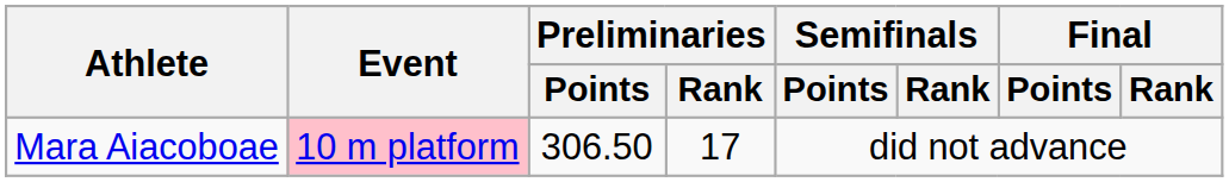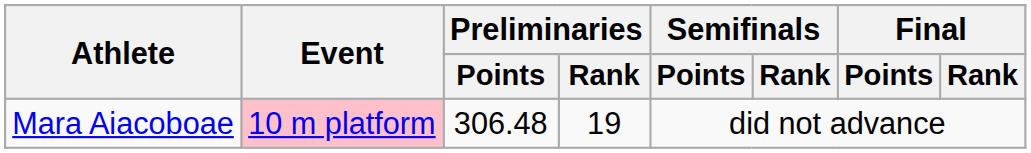Mara Aiacoboae | Preliminaries / Points: 306.50 -> 306.48
Mara Aiacoboae | Preliminaries / Rank: 17 -> 19
